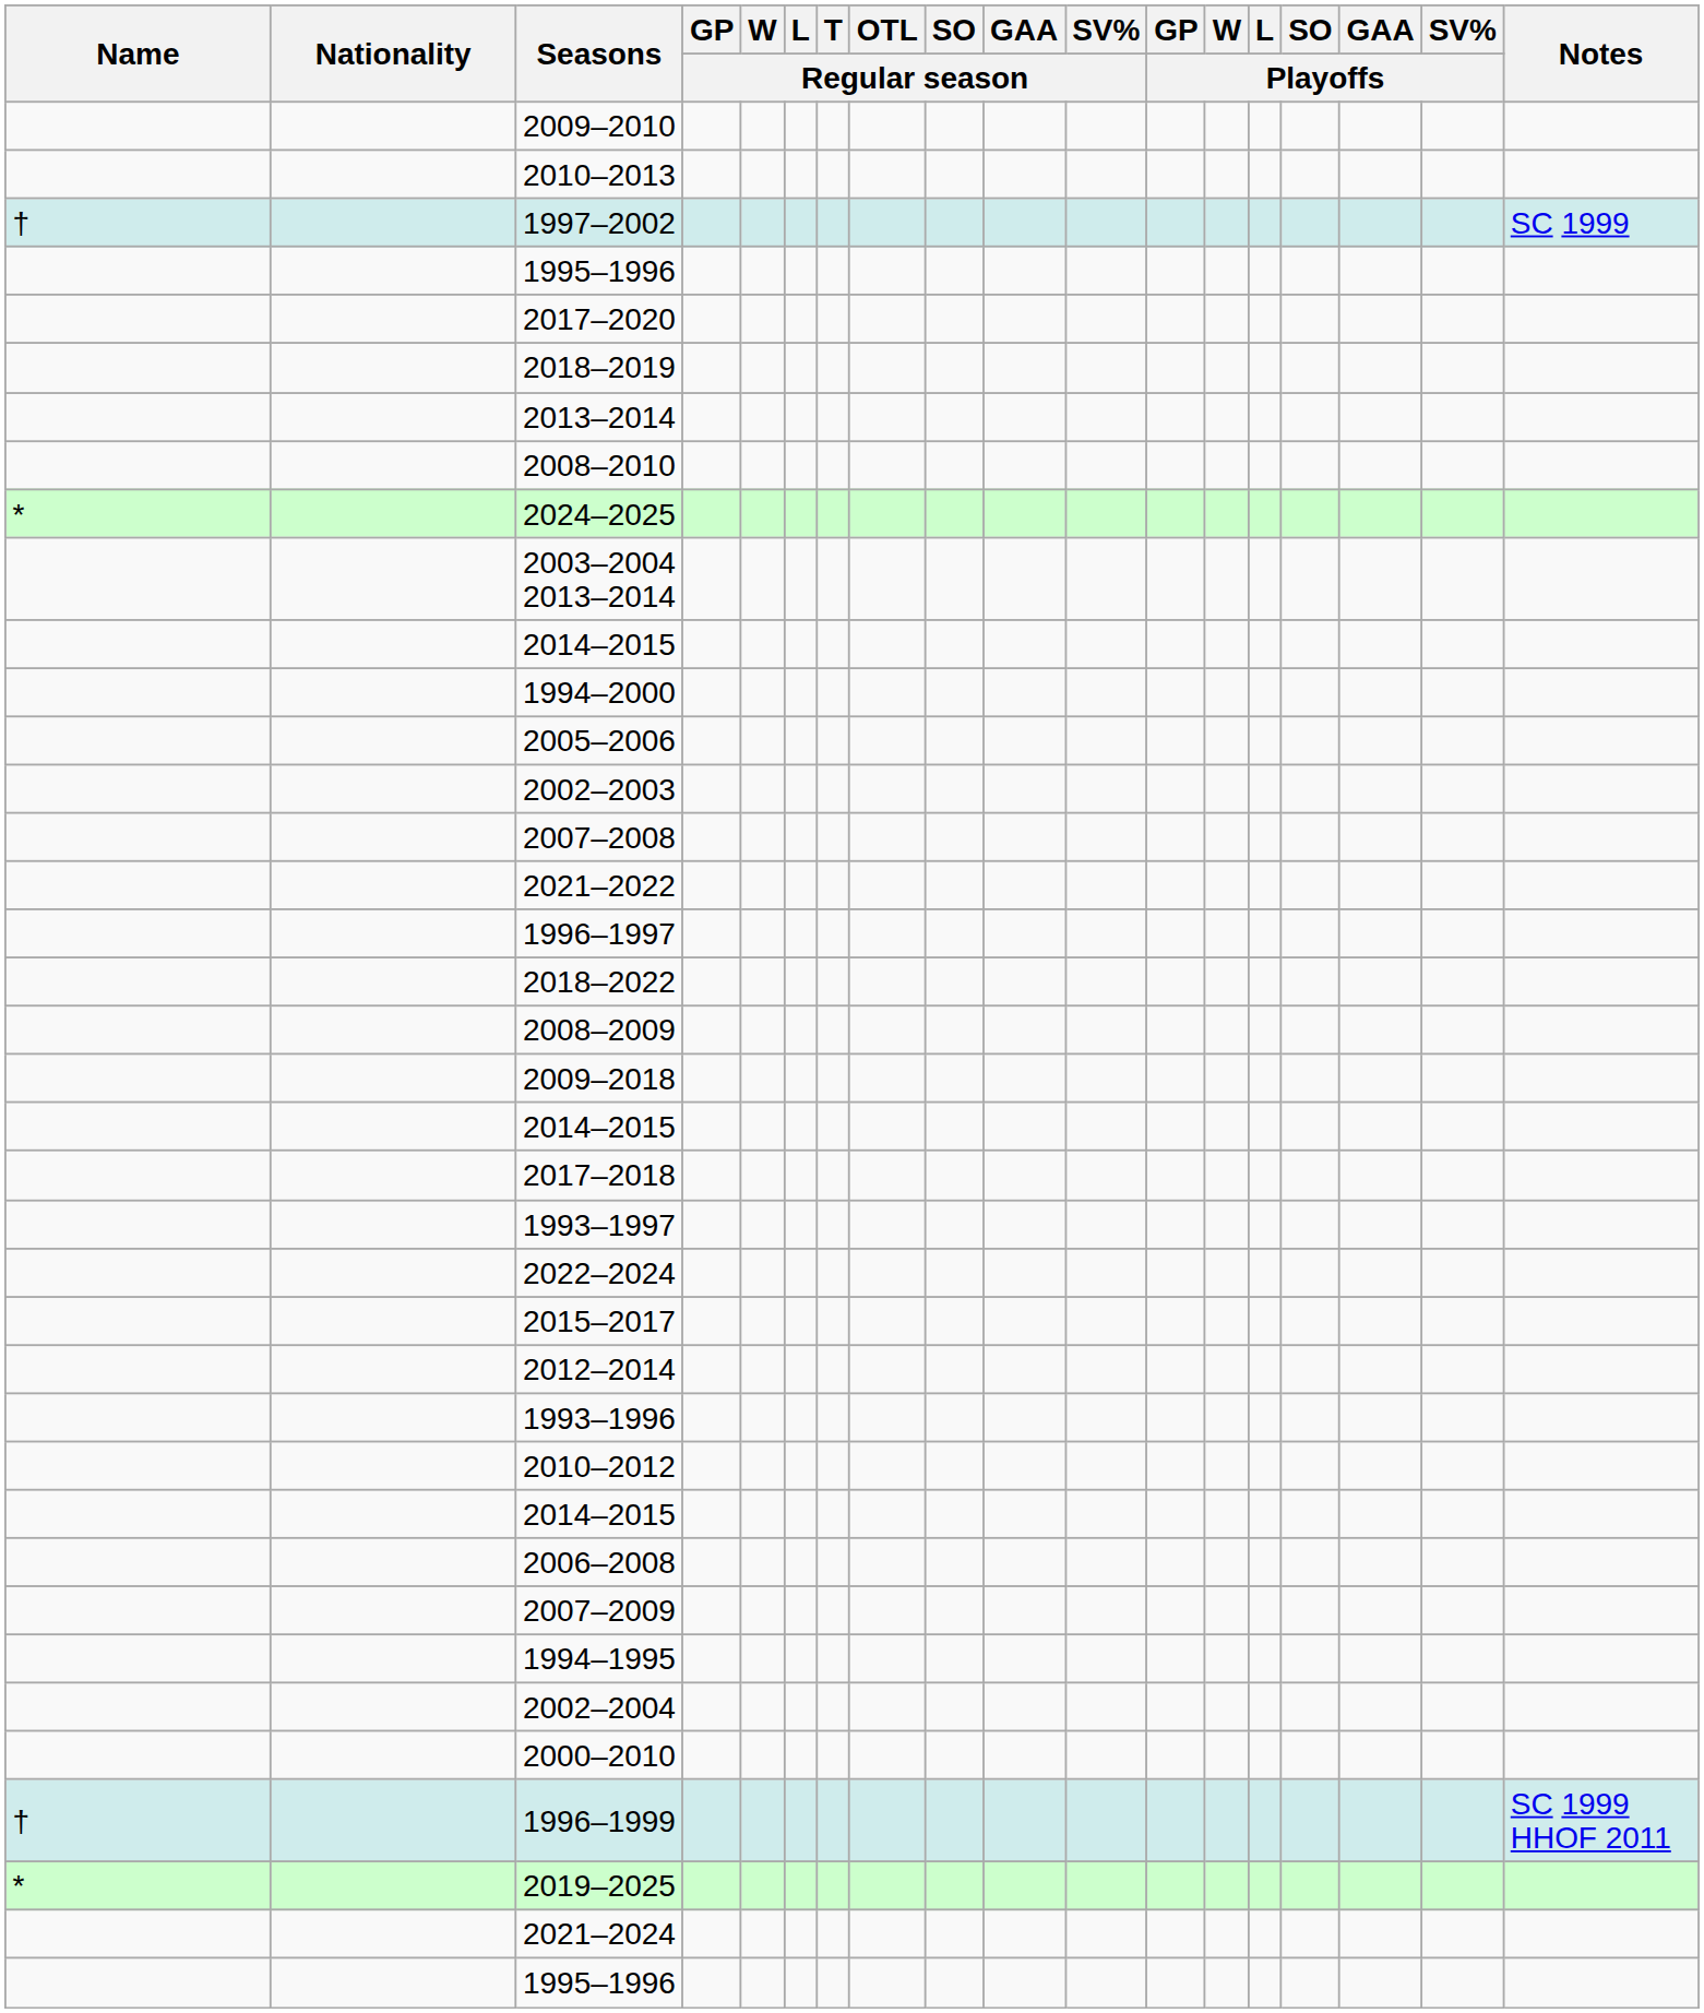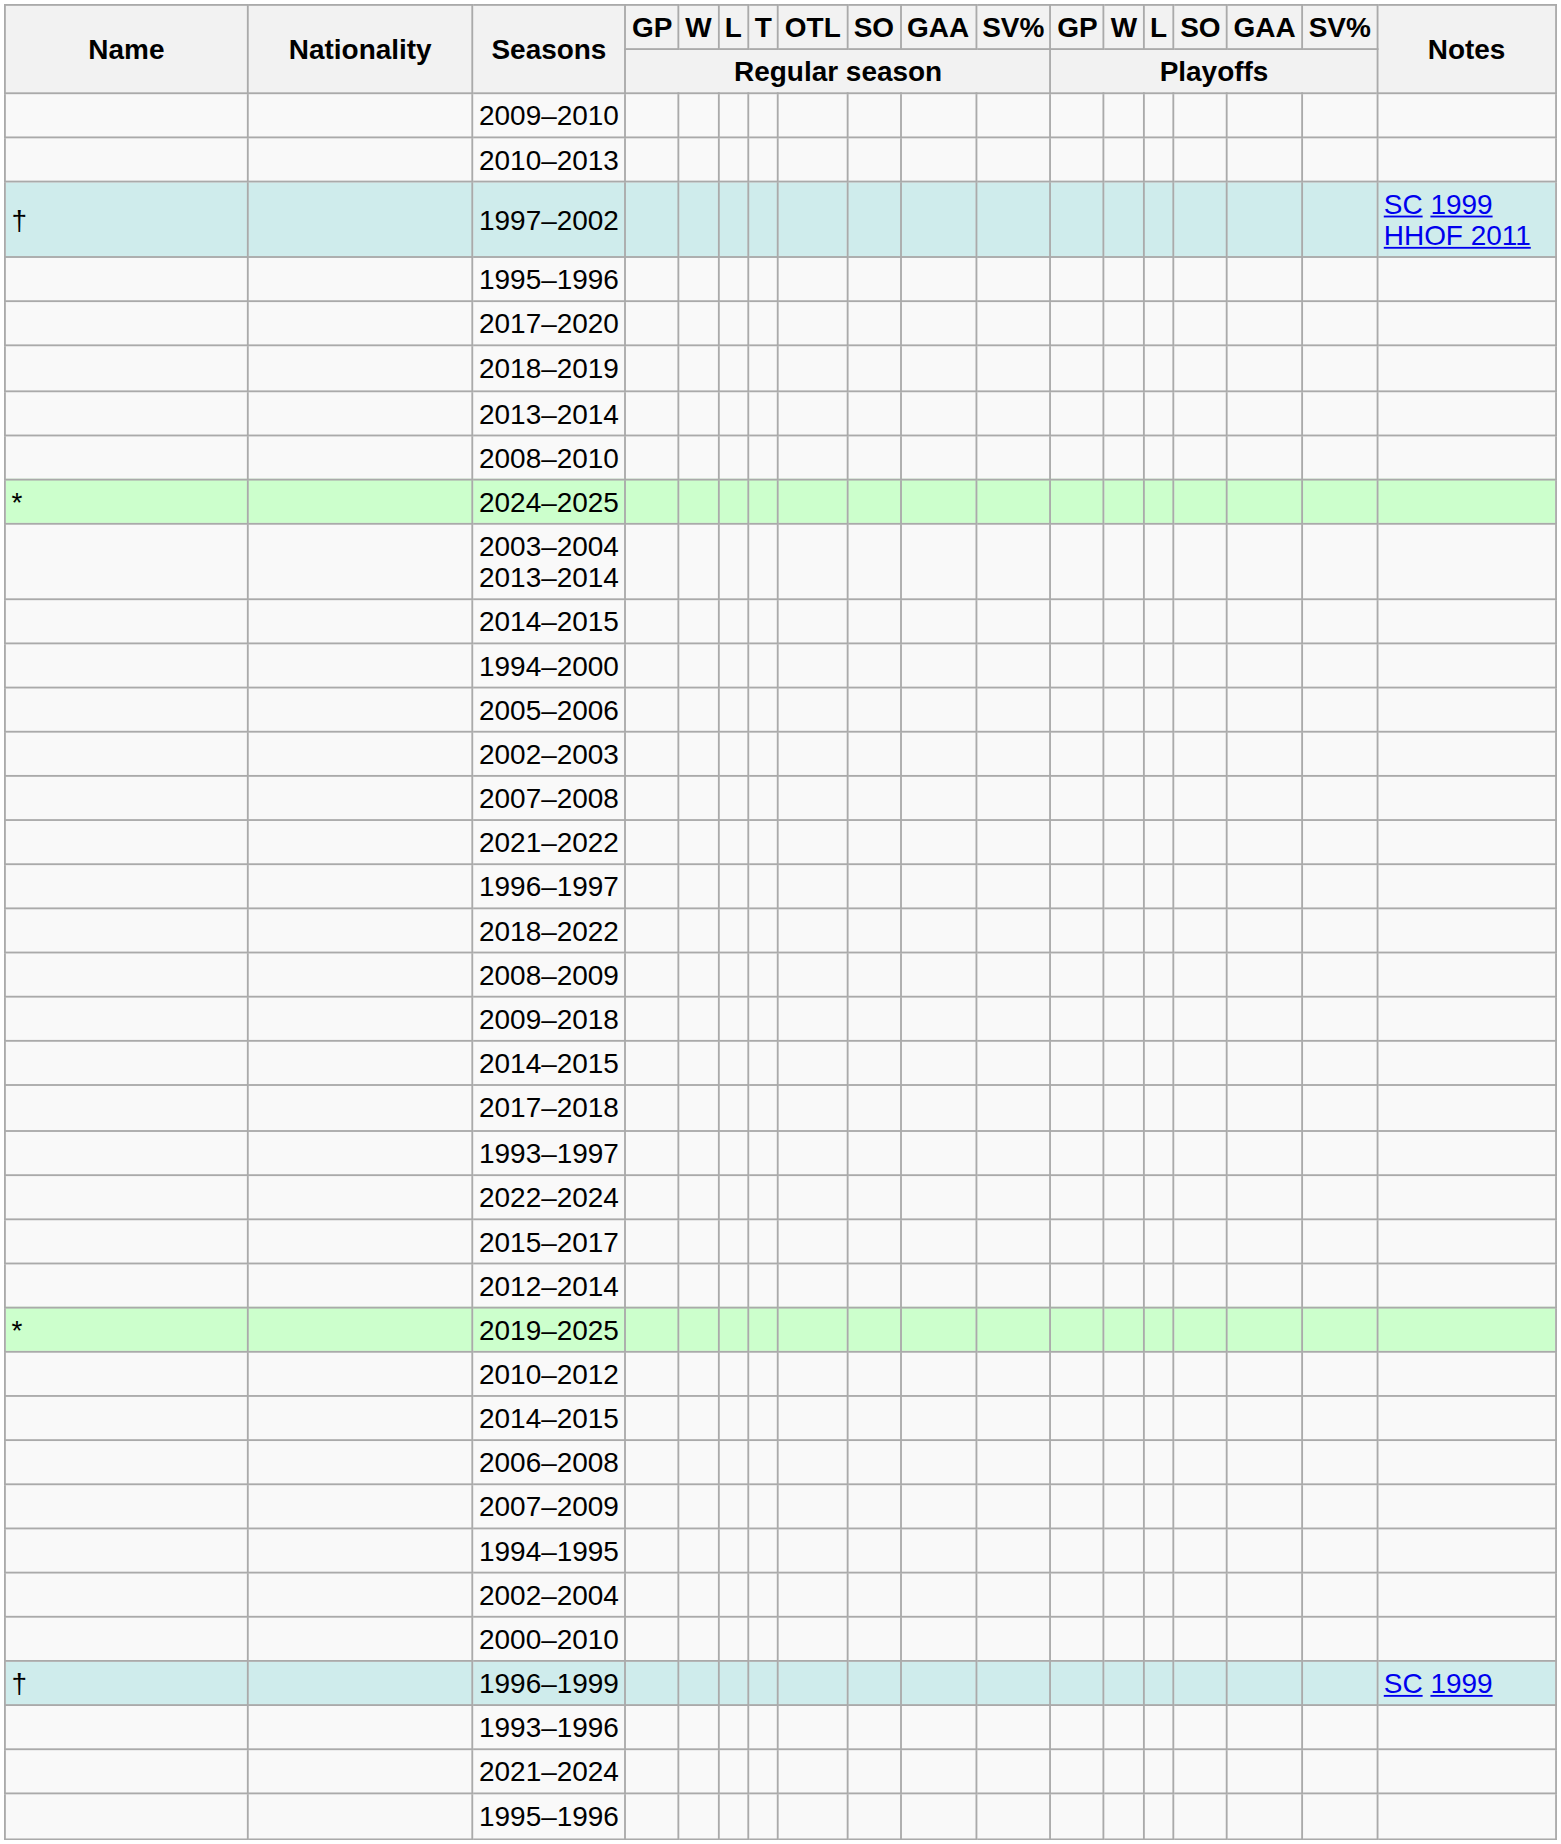1997–2002 | Notes: SC 1999 -> SC 1999 HHOF 2011
rows swapped: 2019–2025 <-> 1993–1996
1996–1999 | Notes: SC 1999 HHOF 2011 -> SC 1999
